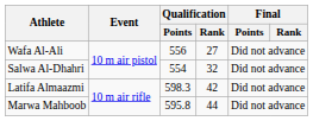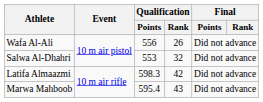Wafa Al-Ali | Qualification / Rank: 27 -> 26
Salwa Al-Dhahri | Qualification / Points: 554 -> 553
Marwa Mahboob | Qualification / Points: 595.8 -> 595.4
Marwa Mahboob | Qualification / Rank: 44 -> 43
